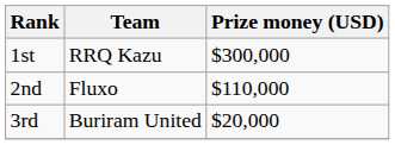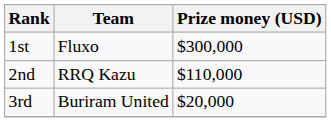1st | Team: RRQ Kazu -> Fluxo
2nd | Team: Fluxo -> RRQ Kazu
